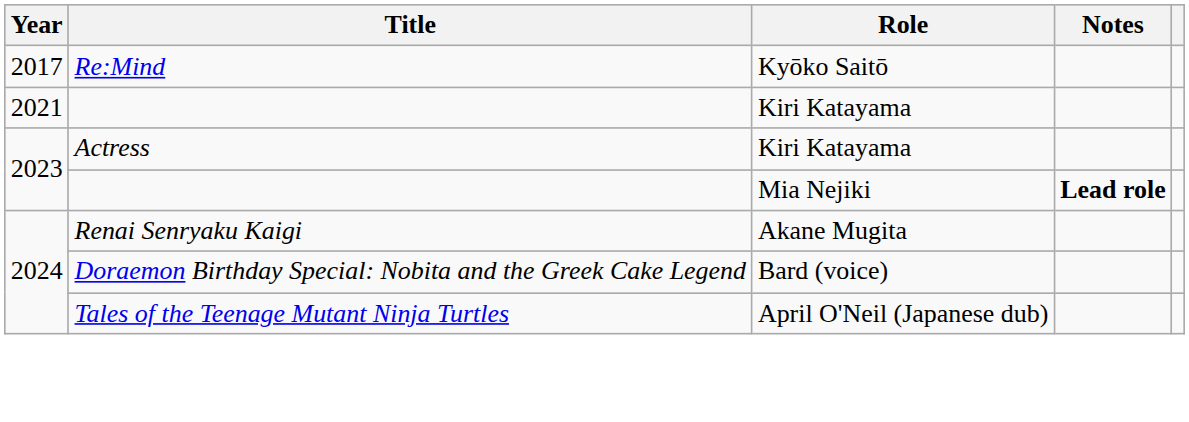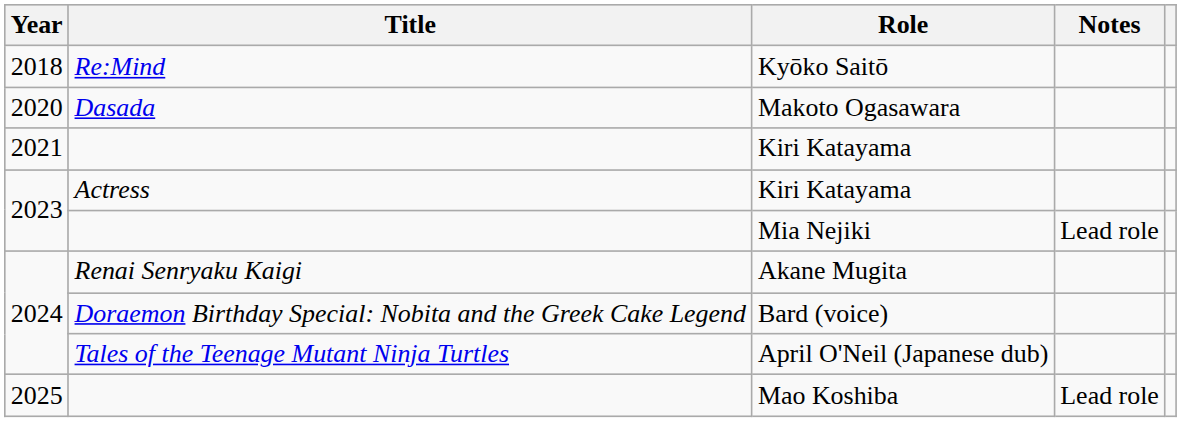Kyōko Saitō | Year: 2017 -> 2018
+ row: 2020 | Dasada | Makoto Ogasawara
Mia Nejiki | Notes: bold -> normal
+ row: 2025 | Mao Koshiba | Lead role
